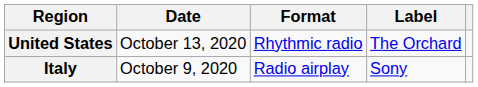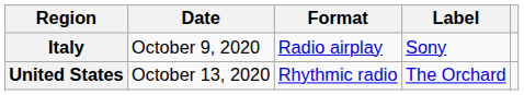rows swapped: Italy <-> United States
